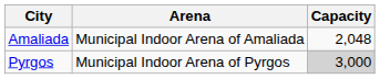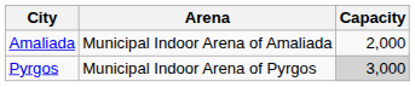Amaliada | Capacity: 2,048 -> 2,000
